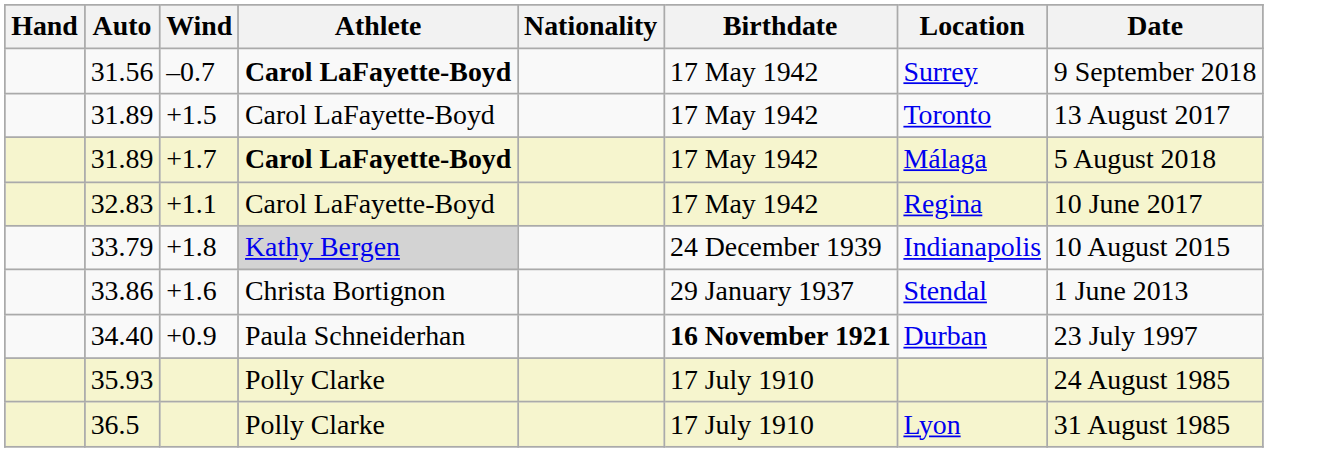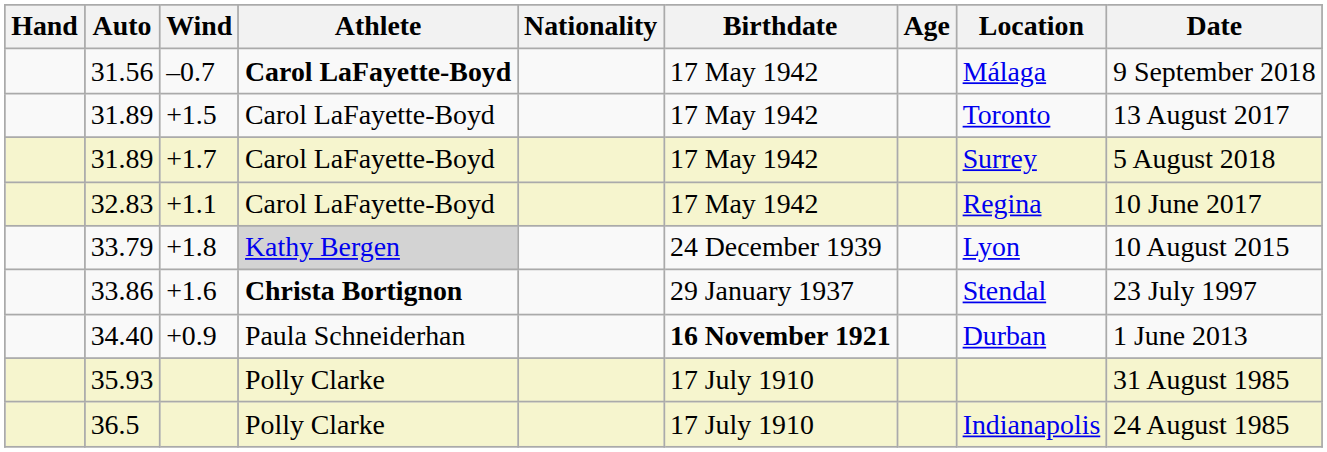+ column: Age
31.56 | Location: Surrey -> Málaga
31.89 / +1.7 | Athlete: bold -> normal
31.89 / +1.7 | Location: Málaga -> Surrey
33.79 | Location: Indianapolis -> Lyon
33.86 | Athlete: normal -> bold
33.86 | Date: 1 June 2013 -> 23 July 1997
34.40 | Date: 23 July 1997 -> 1 June 2013
35.93 | Date: 24 August 1985 -> 31 August 1985
36.5 | Location: Lyon -> Indianapolis
36.5 | Date: 31 August 1985 -> 24 August 1985
